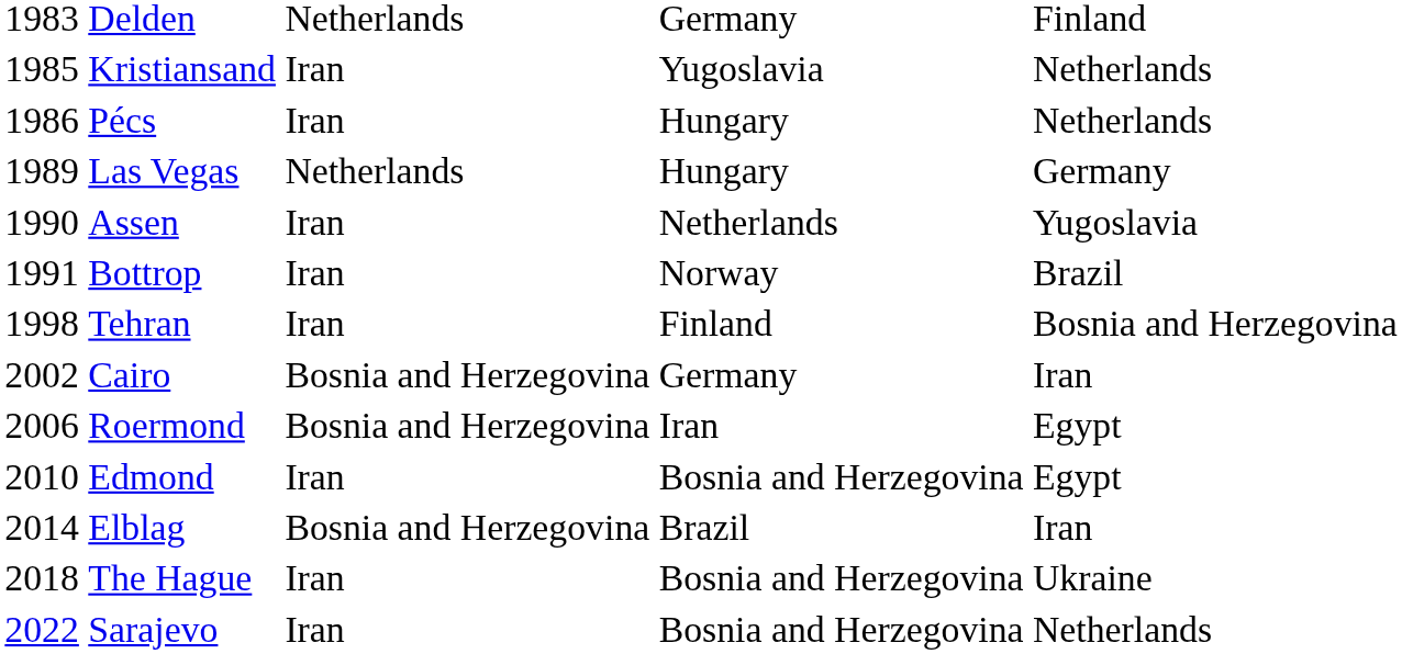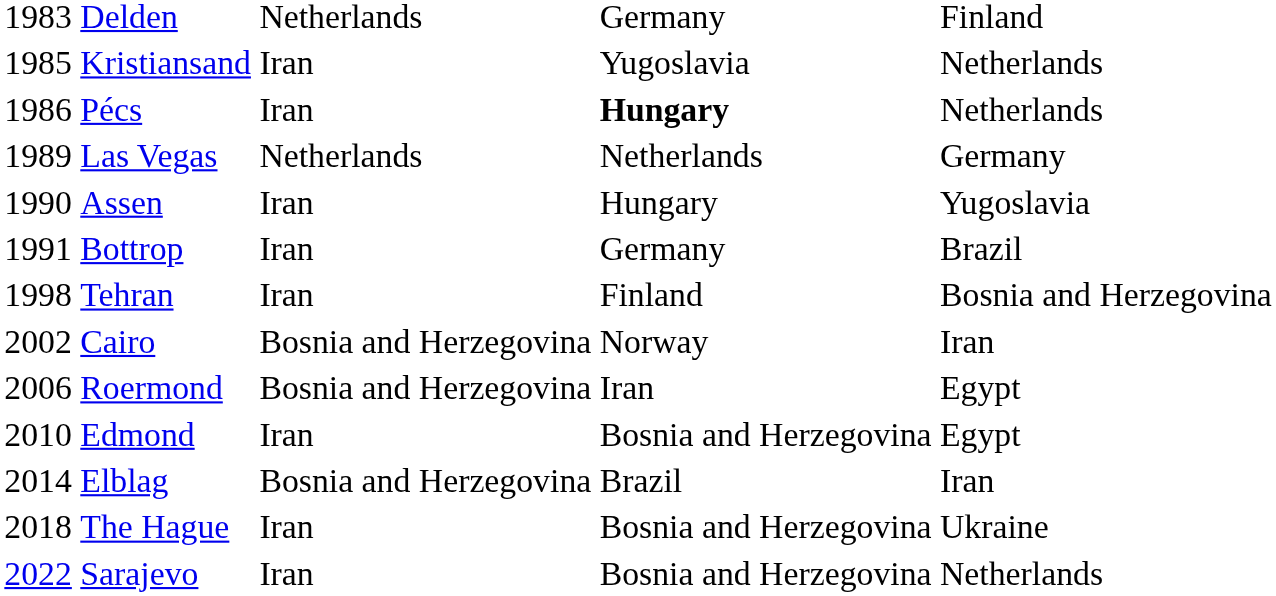Pécs | column 4: normal -> bold
Las Vegas | column 4: Hungary -> Netherlands
Assen | column 4: Netherlands -> Hungary
Bottrop | column 4: Norway -> Germany
Cairo | column 4: Germany -> Norway
